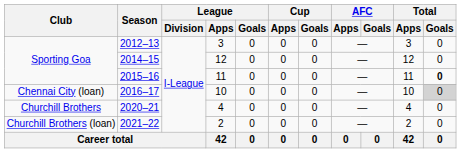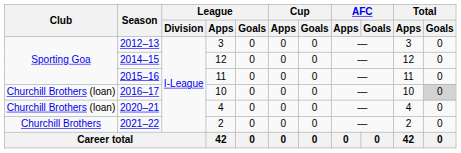2015–16 | Total / Goals: bold -> normal
2016–17 | Club: Chennai City (loan) -> Churchill Brothers (loan)
2020–21 | Club: Churchill Brothers -> Churchill Brothers (loan)
2021–22 | Club: Churchill Brothers (loan) -> Churchill Brothers
